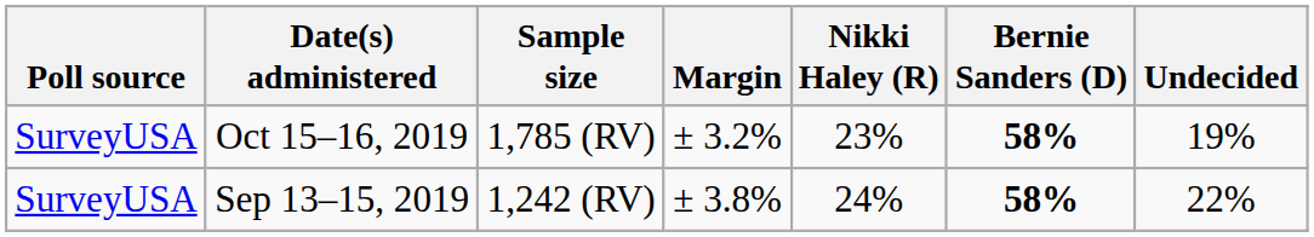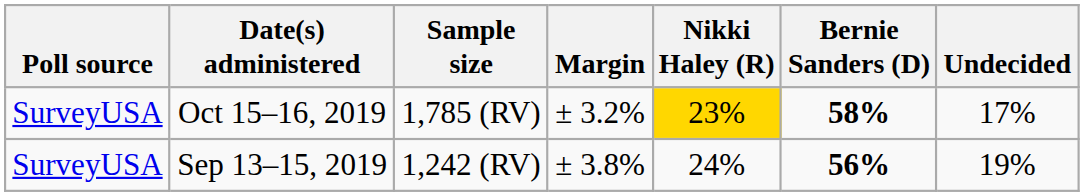Oct 15–16, 2019 | Nikki Haley (R): no background -> gold background
Oct 15–16, 2019 | Undecided: 19% -> 17%
Sep 13–15, 2019 | Bernie Sanders (D): 58% -> 56%
Sep 13–15, 2019 | Undecided: 22% -> 19%
